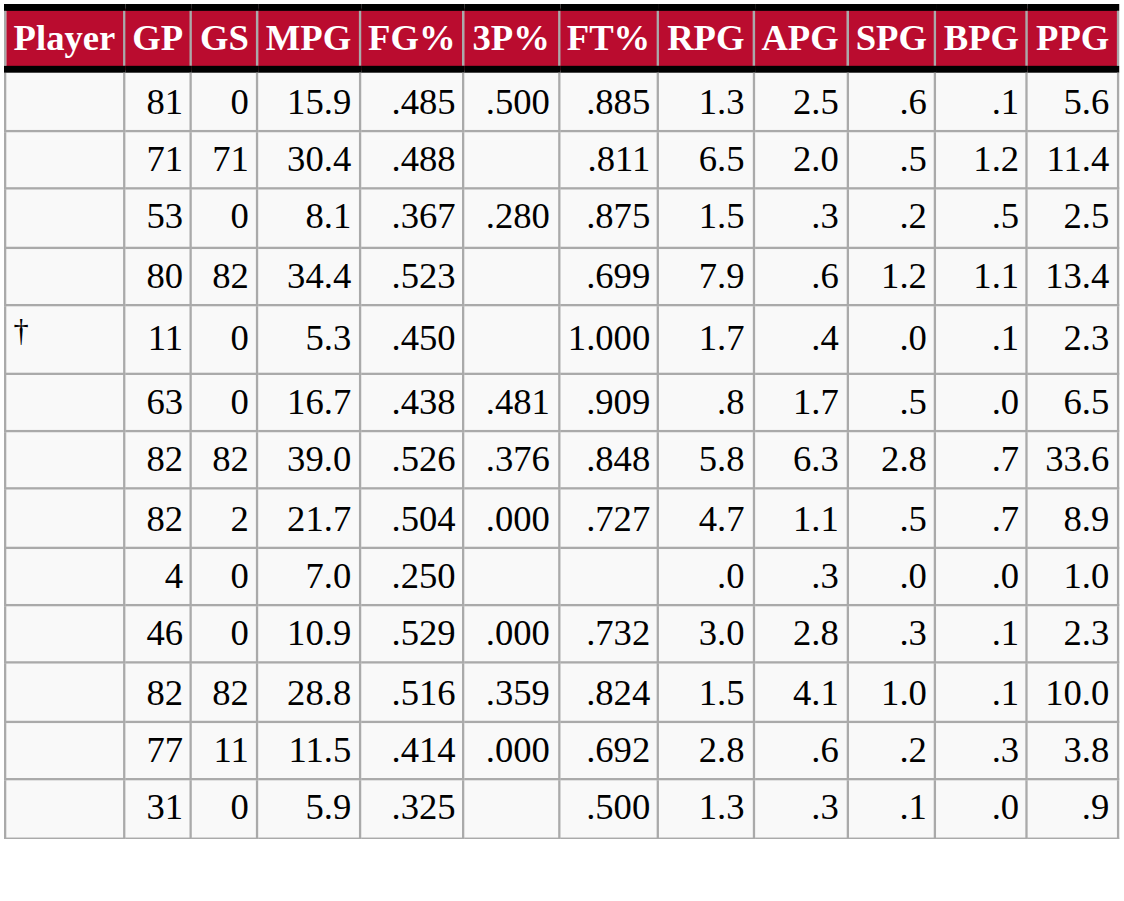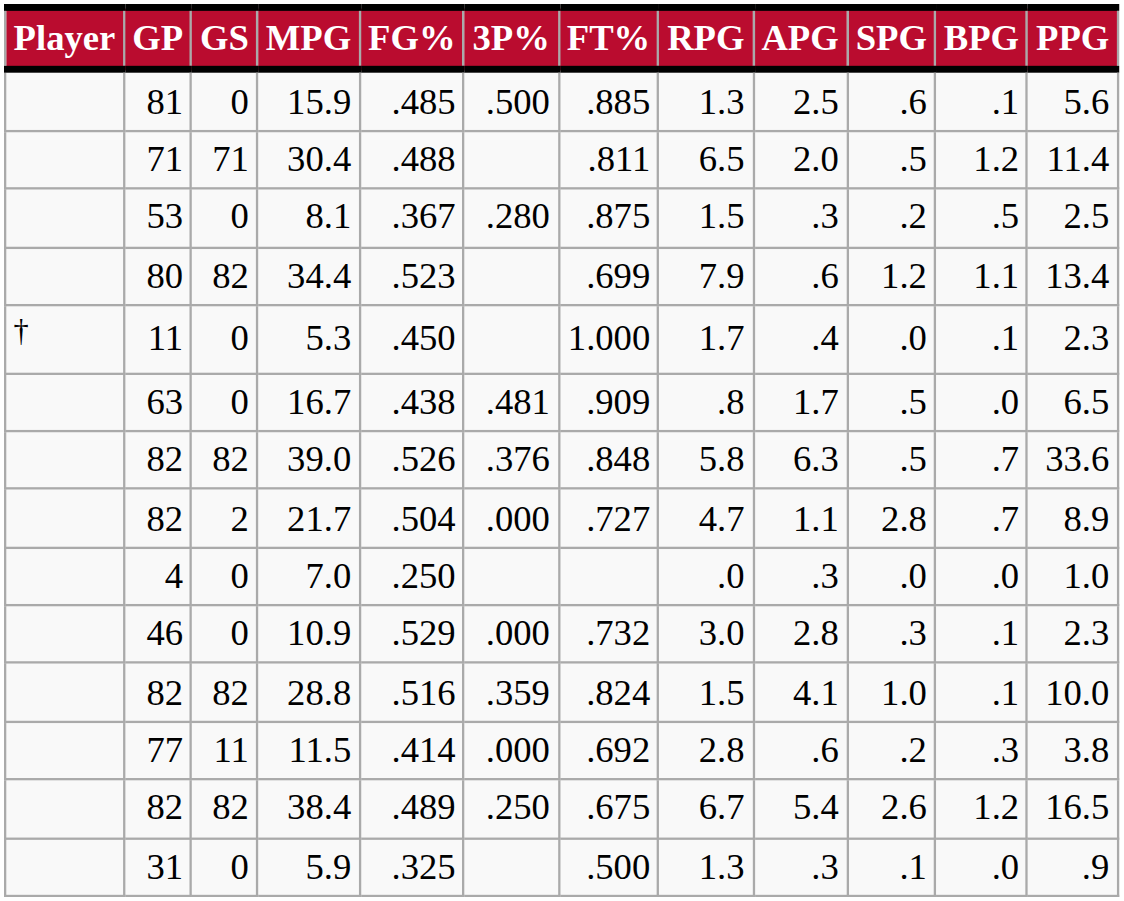39.0 | SPG: 2.8 -> .5
21.7 | SPG: .5 -> 2.8
+ row: 82 | 82 | 38.4 | .489 | .250 | .675 | 6.7 | 5.4 | 2.6 | 1.2 | 16.5
